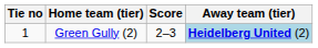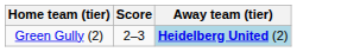- column: Tie no | 1
